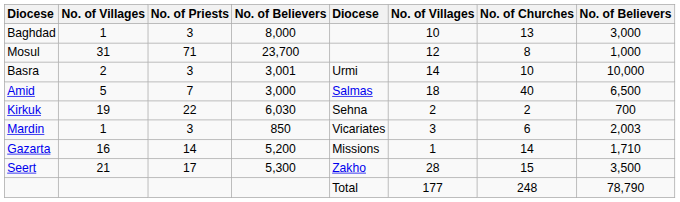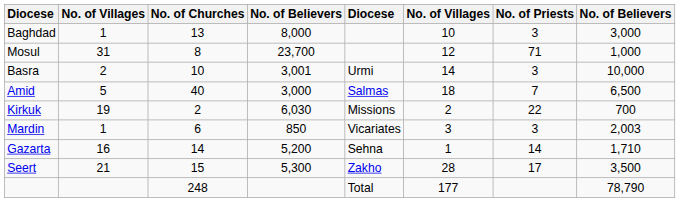columns swapped: No. of Priests <-> No. of Churches
Kirkuk | column 5: Sehna -> Missions
Gazarta | column 5: Missions -> Sehna
